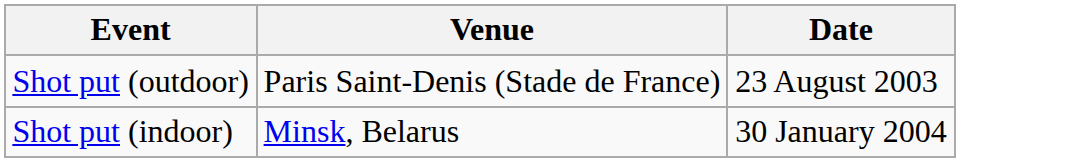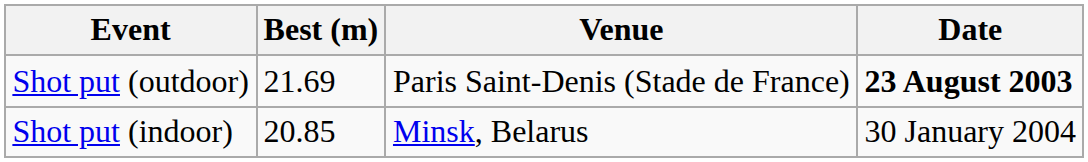+ column: Best (m) | 21.69 | 20.85
Shot put (outdoor) | Date: normal -> bold
